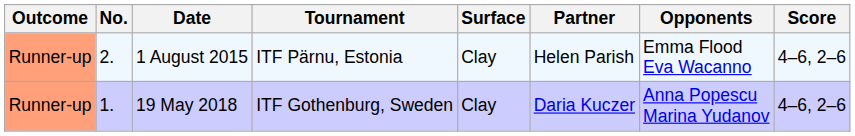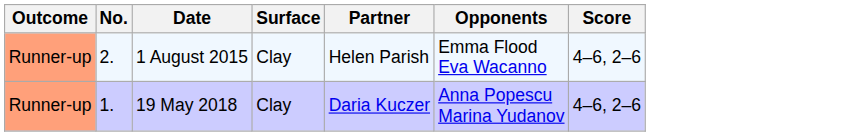- column: Tournament | ITF Pärnu, Estonia | ITF Gothenburg, Sweden
